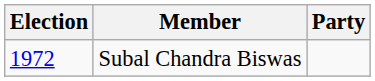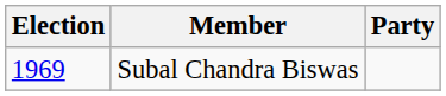Subal Chandra Biswas | Election: 1972 -> 1969
